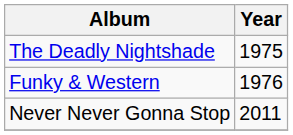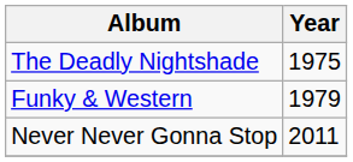Funky & Western | Year: 1976 -> 1979
